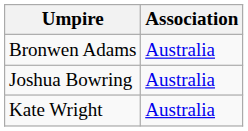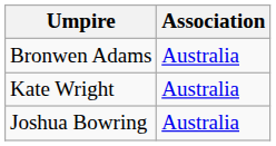rows swapped: Joshua Bowring <-> Kate Wright
